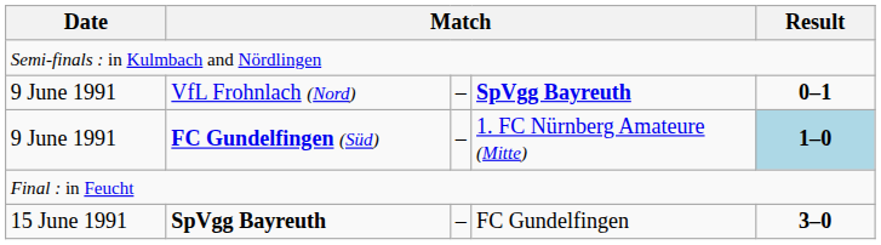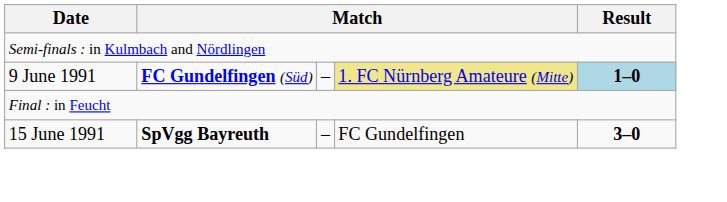- row: 9 June 1991 | VfL Frohnlach (Nord) | – | SpVgg Bayreuth | 0–1
FC Gundelfingen (Süd) | column 4: no background -> khaki background
